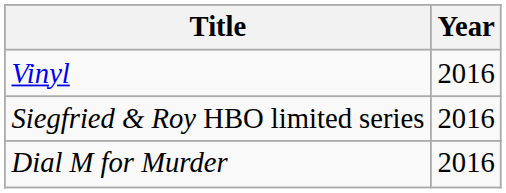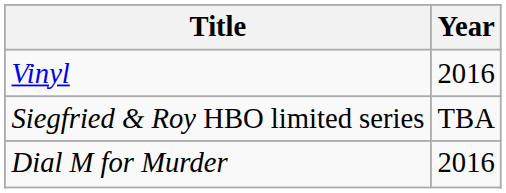Siegfried & Roy HBO limited series | Year: 2016 -> TBA
